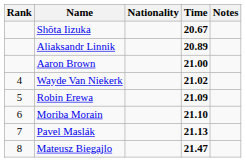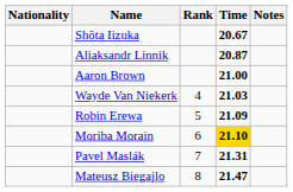columns swapped: Rank <-> Nationality
Aliaksandr Linnik | Time: 20.89 -> 20.87
Wayde Van Niekerk | Time: 21.02 -> 21.03
Moriba Morain | Time: no background -> gold background
Pavel Maslák | Time: 21.13 -> 21.31
